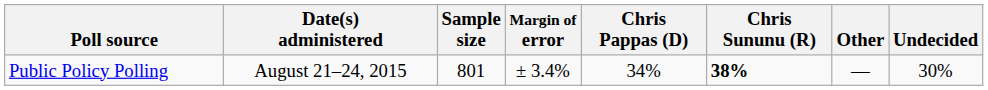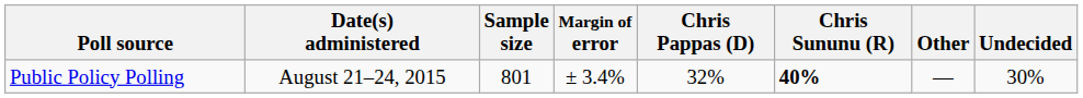Public Policy Polling | Chris Pappas (D): 34% -> 32%
Public Policy Polling | Chris Sununu (R): 38% -> 40%
